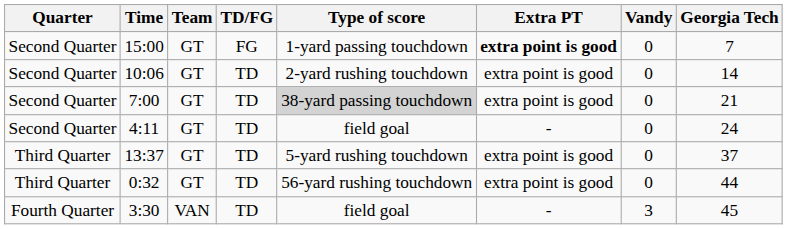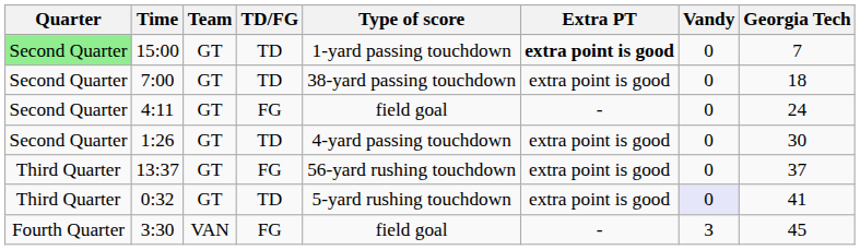15:00 | Quarter: no background -> lightgreen background
15:00 | TD/FG: FG -> TD
- row: Second Quarter | 10:06 | GT | TD | 2-yard rushing touchdown | extra point is good | 0 | 14
7:00 | Type of score: lightgrey background -> no background
7:00 | Georgia Tech: 21 -> 18
4:11 | TD/FG: TD -> FG
+ row: Second Quarter | 1:26 | GT | TD | 4-yard passing touchdown | extra point is good | 0 | 30
13:37 | TD/FG: TD -> FG
13:37 | Type of score: 5-yard rushing touchdown -> 56-yard rushing touchdown
0:32 | Type of score: 56-yard rushing touchdown -> 5-yard rushing touchdown
0:32 | Vandy: no background -> lavender background
0:32 | Georgia Tech: 44 -> 41
3:30 | TD/FG: TD -> FG
